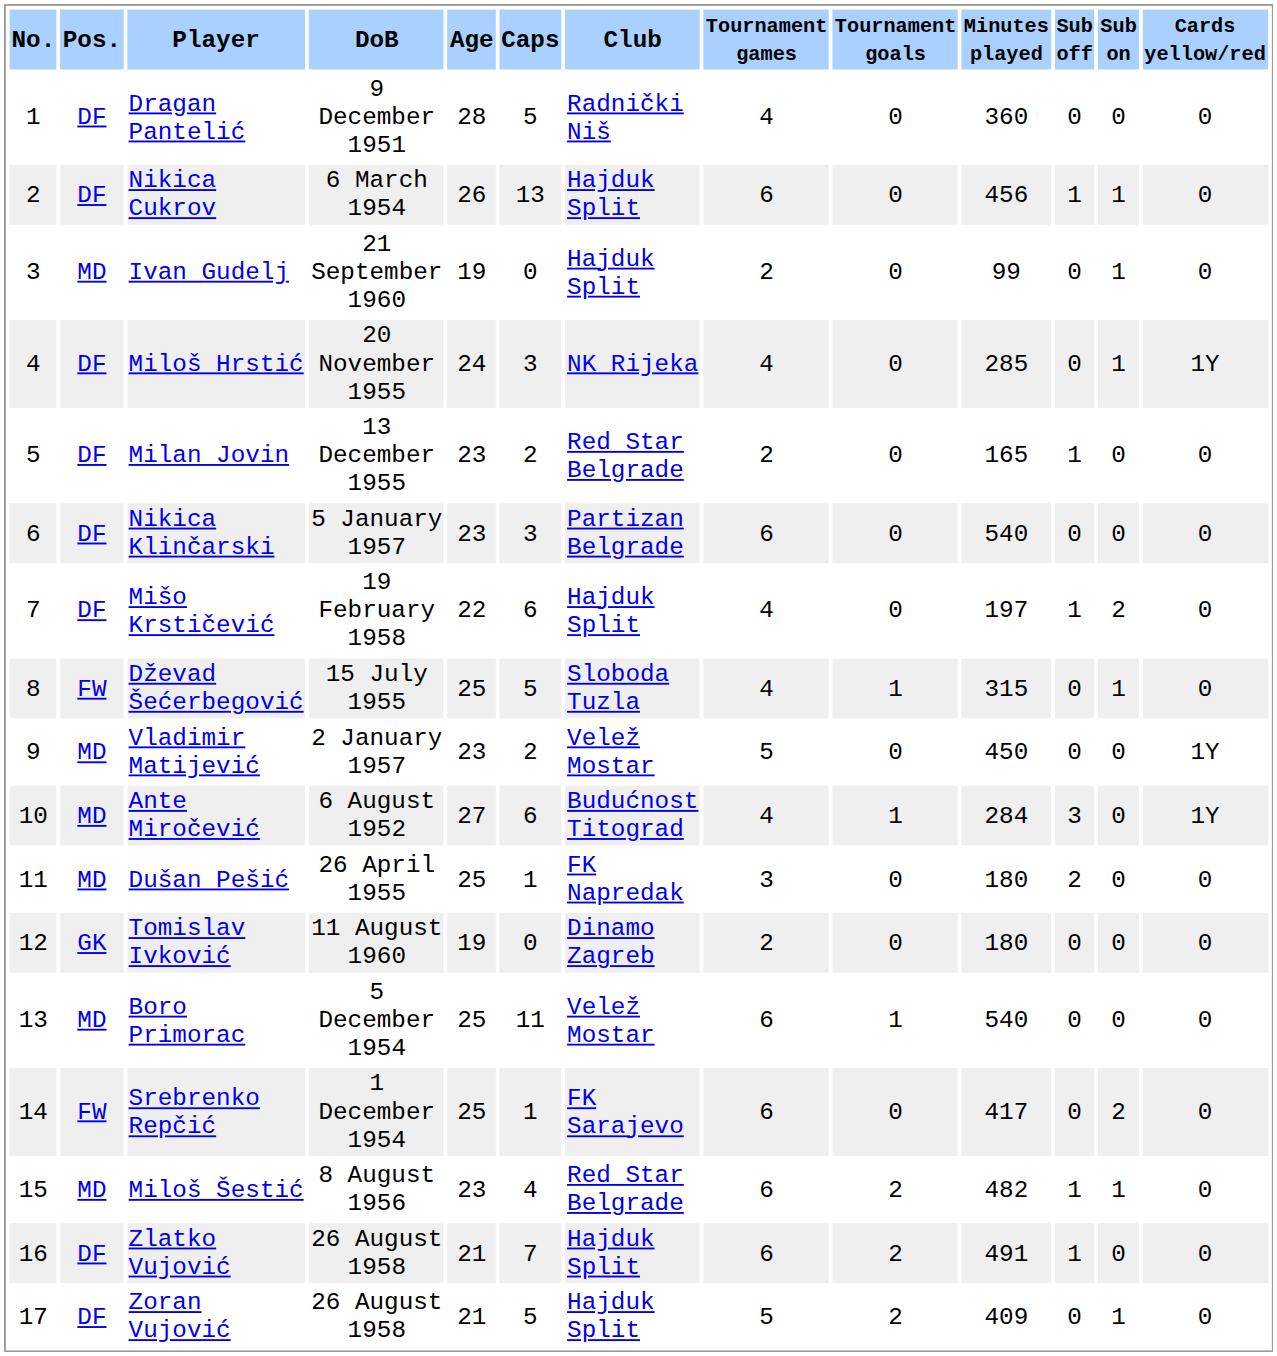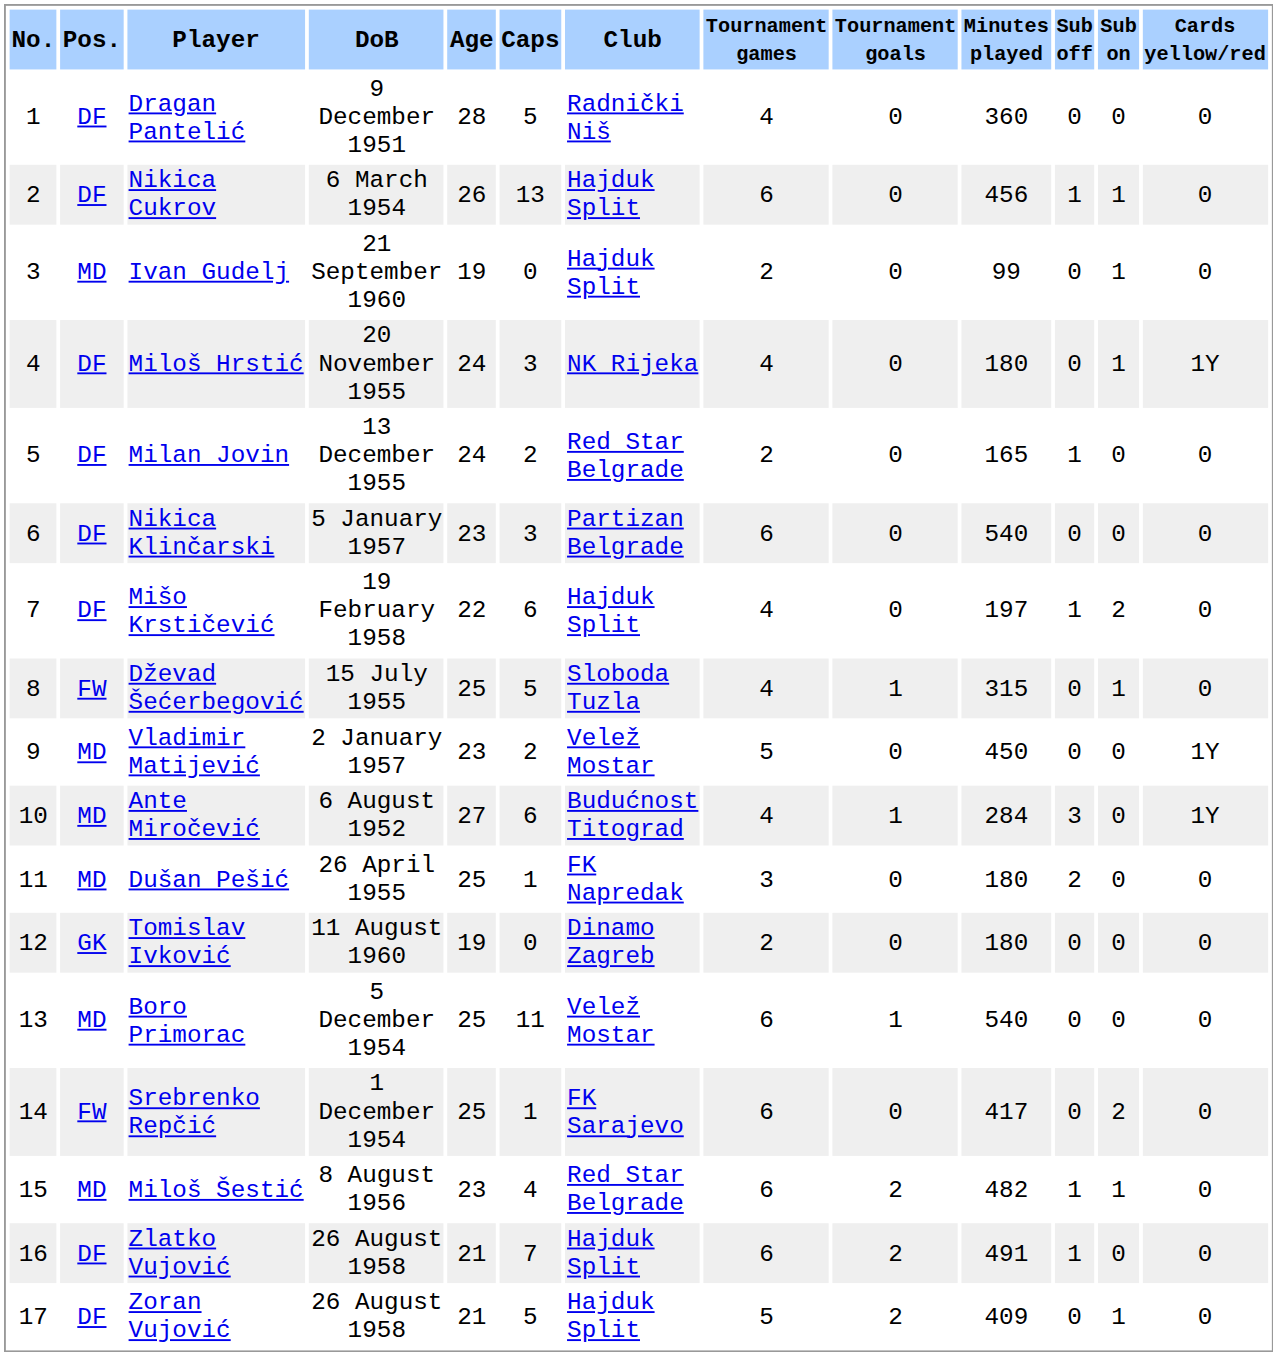Miloš Hrstić | Minutes played: 285 -> 180
Milan Jovin | Age: 23 -> 24
